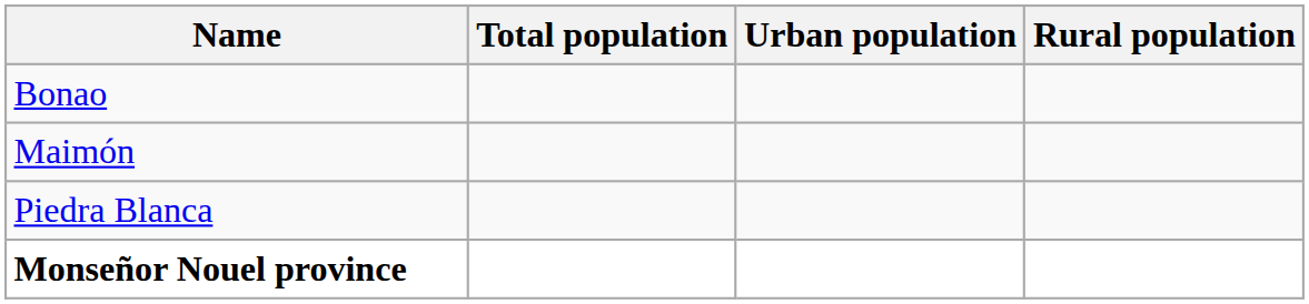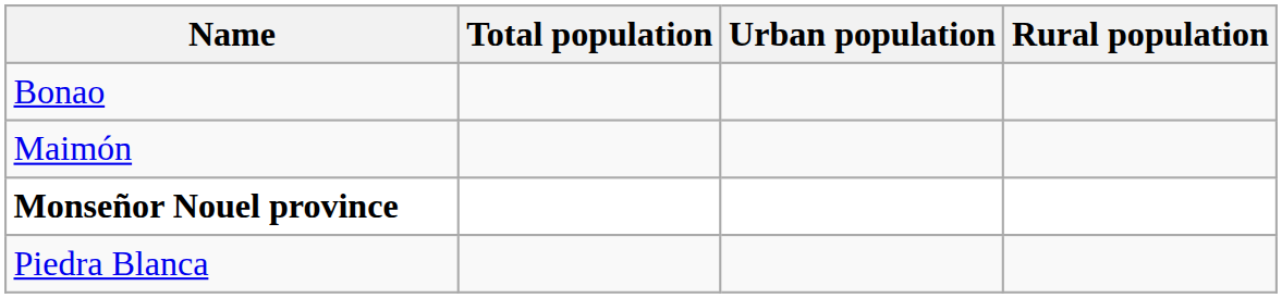rows swapped: Piedra Blanca <-> Monseñor Nouel province
